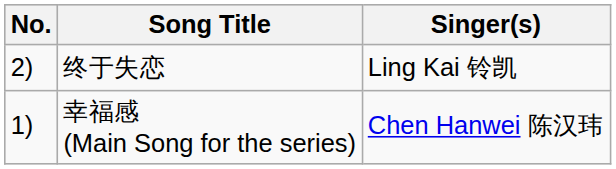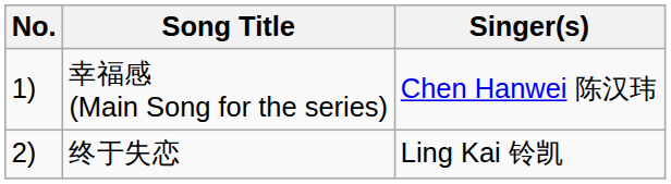rows swapped: 幸福感 (Main Song for the series) <-> 终于失恋
